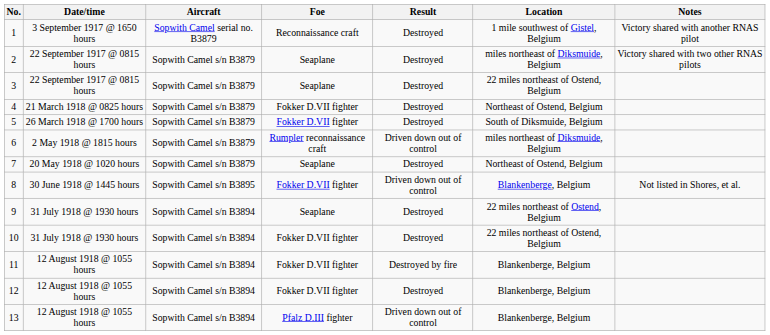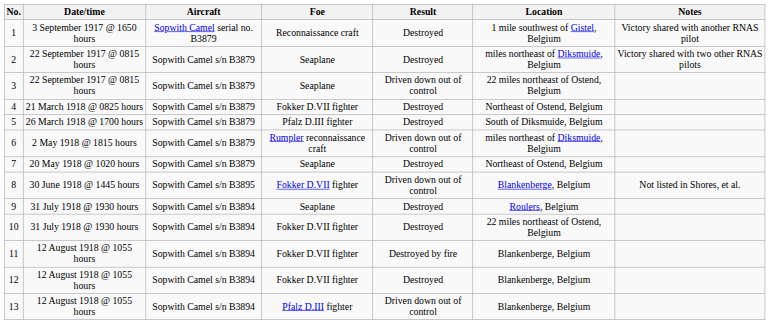3 | Result: Destroyed -> Driven down out of control
5 | Foe: Fokker D.VII fighter -> Pfalz D.III fighter
9 | Location: 22 miles northeast of Ostend, Belgium -> Roulers, Belgium
